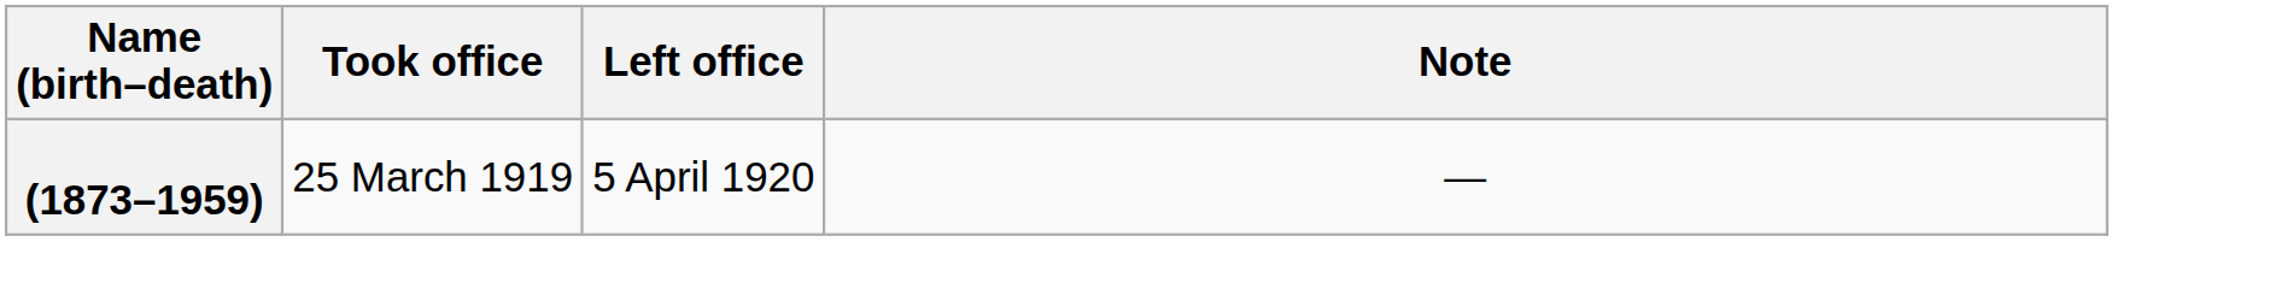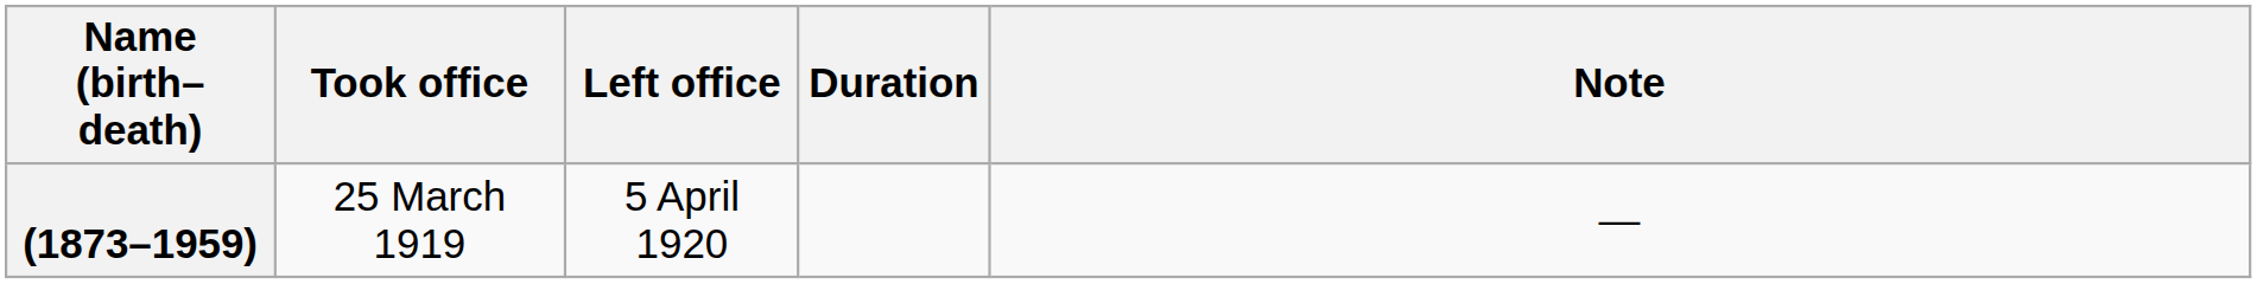+ column: Duration
